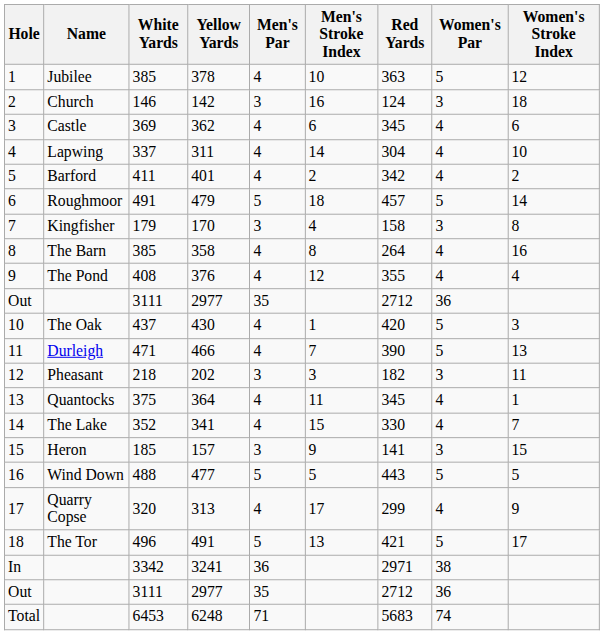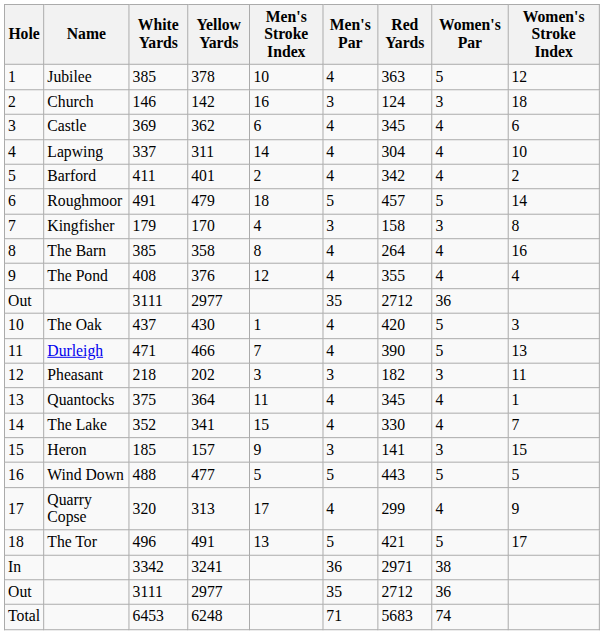columns swapped: Men's Par <-> Men's Stroke Index
